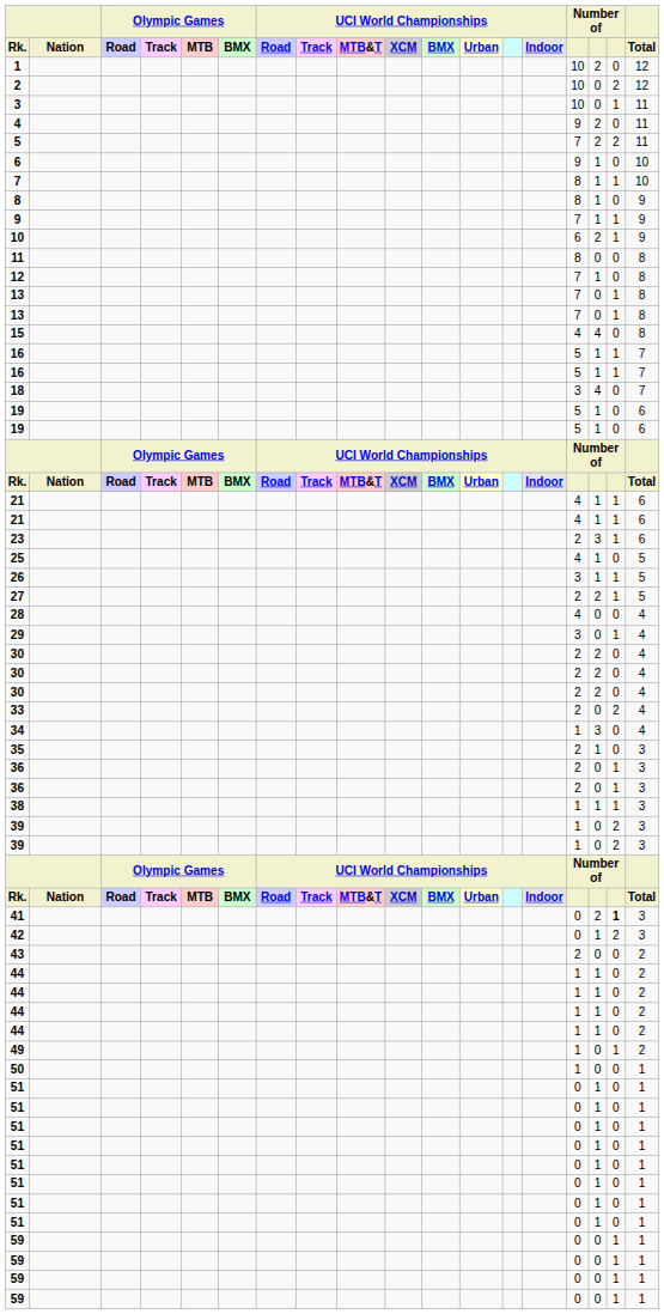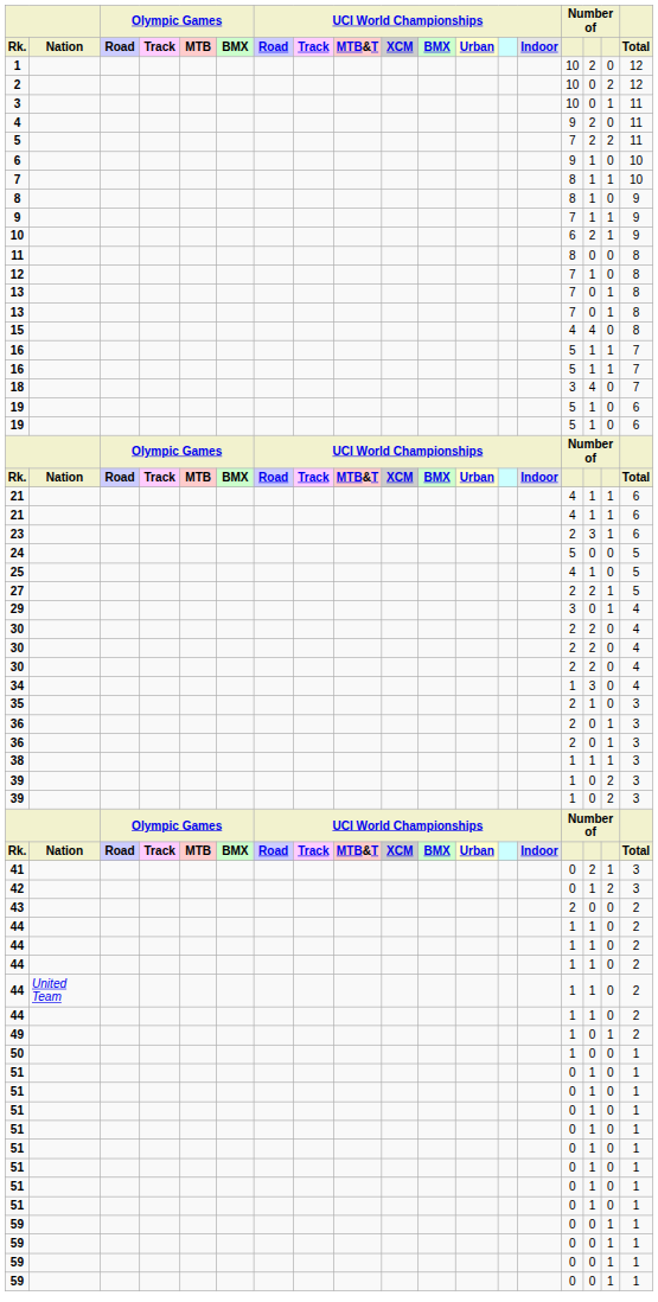+ row: 24 | 5 | 0 | 0 | 5
- row: 26 | 3 | 1 | 1 | 5
- row: 28 | 4 | 0 | 0 | 4
- row: 33 | 2 | 0 | 2 | 4
41 | column 17: bold -> normal
+ row: 44 | United Team | 1 | 1 | 0 | 2
